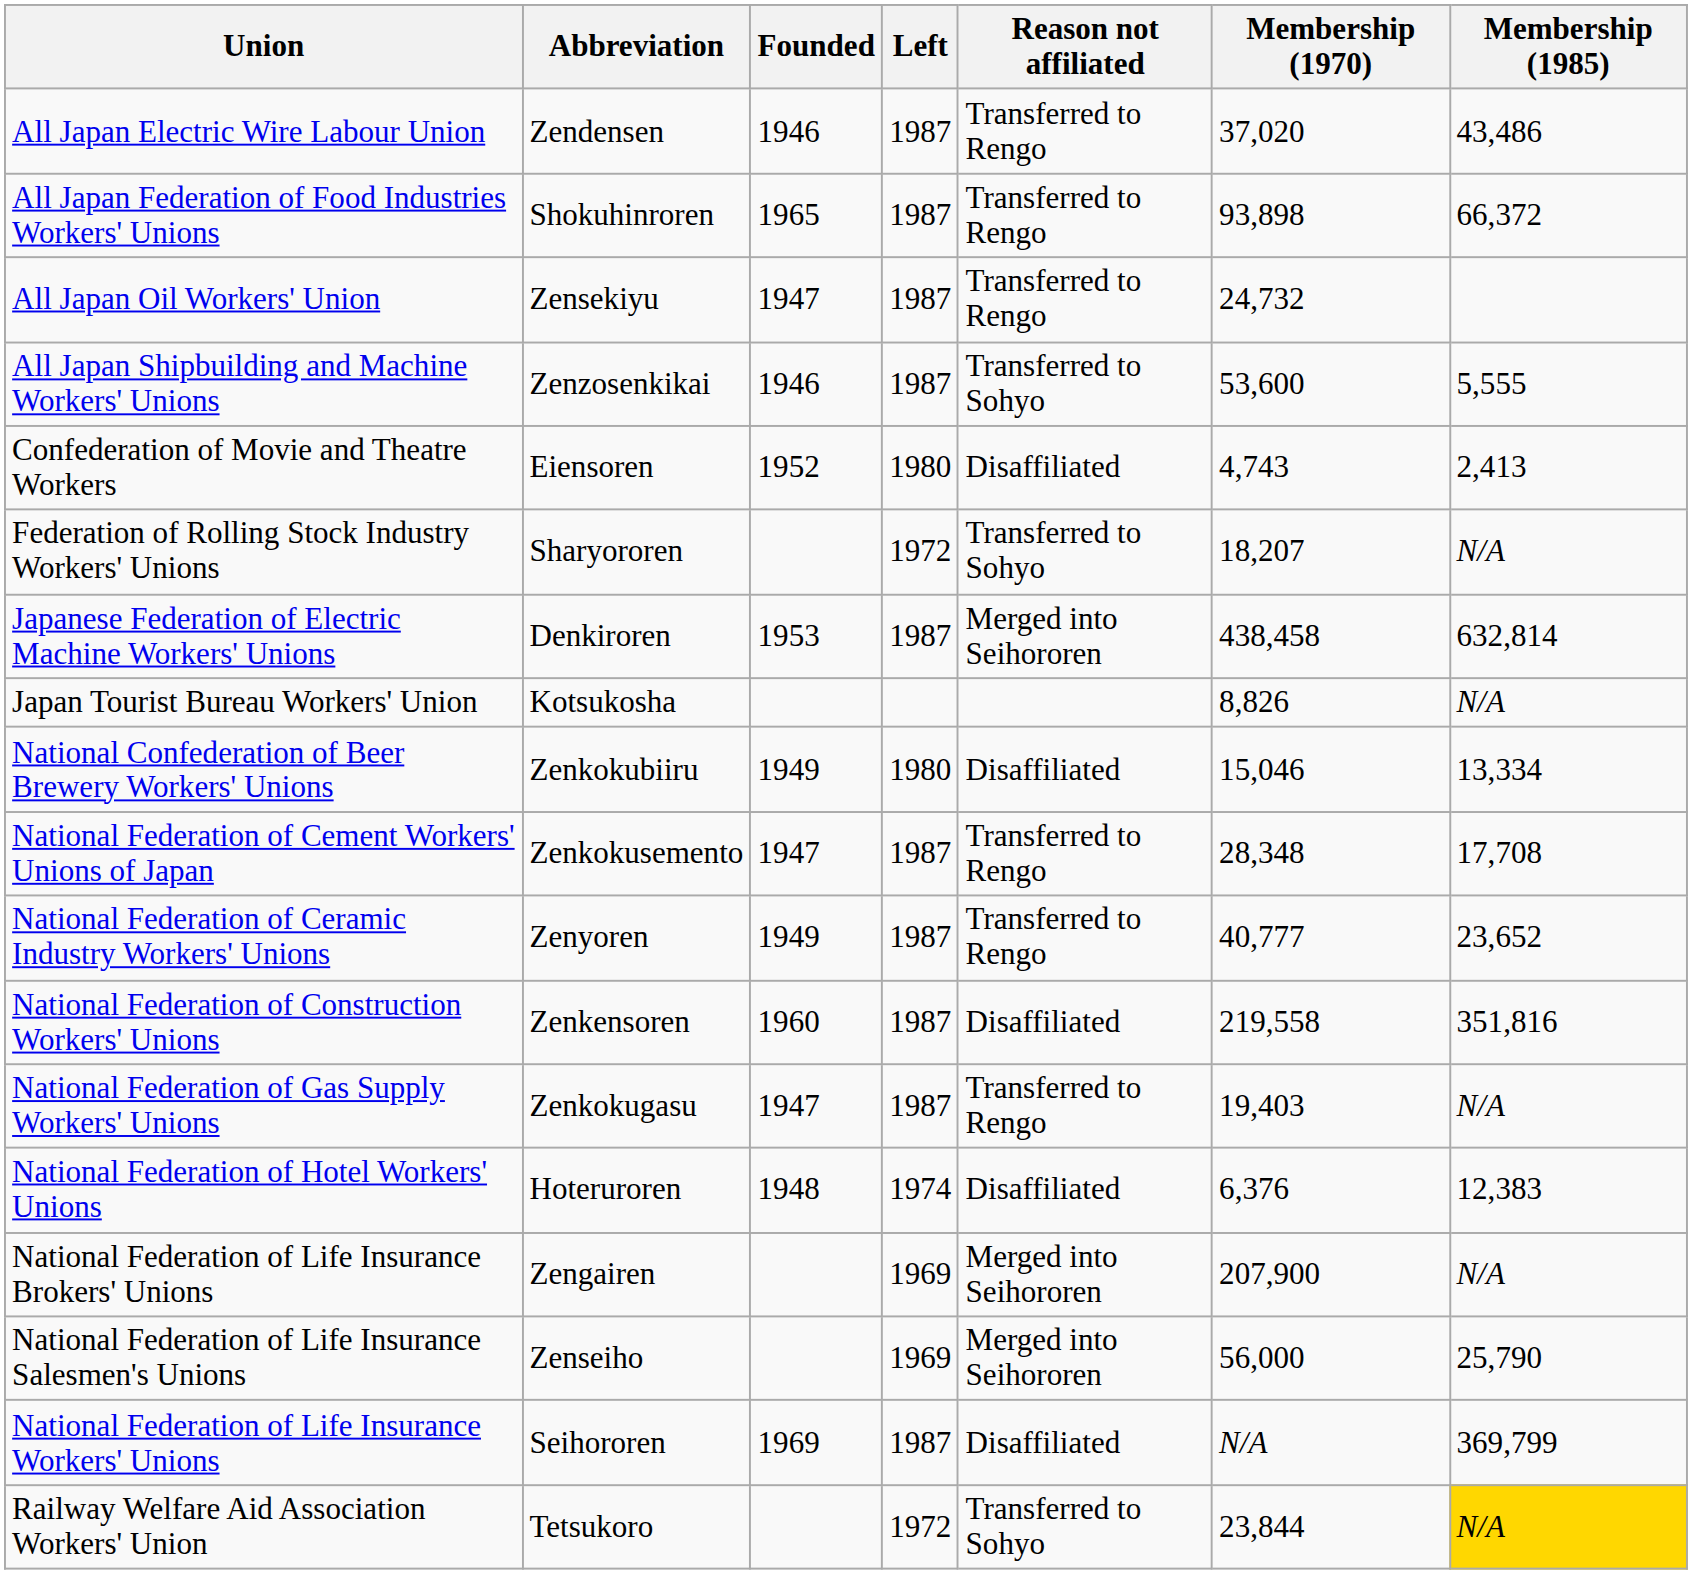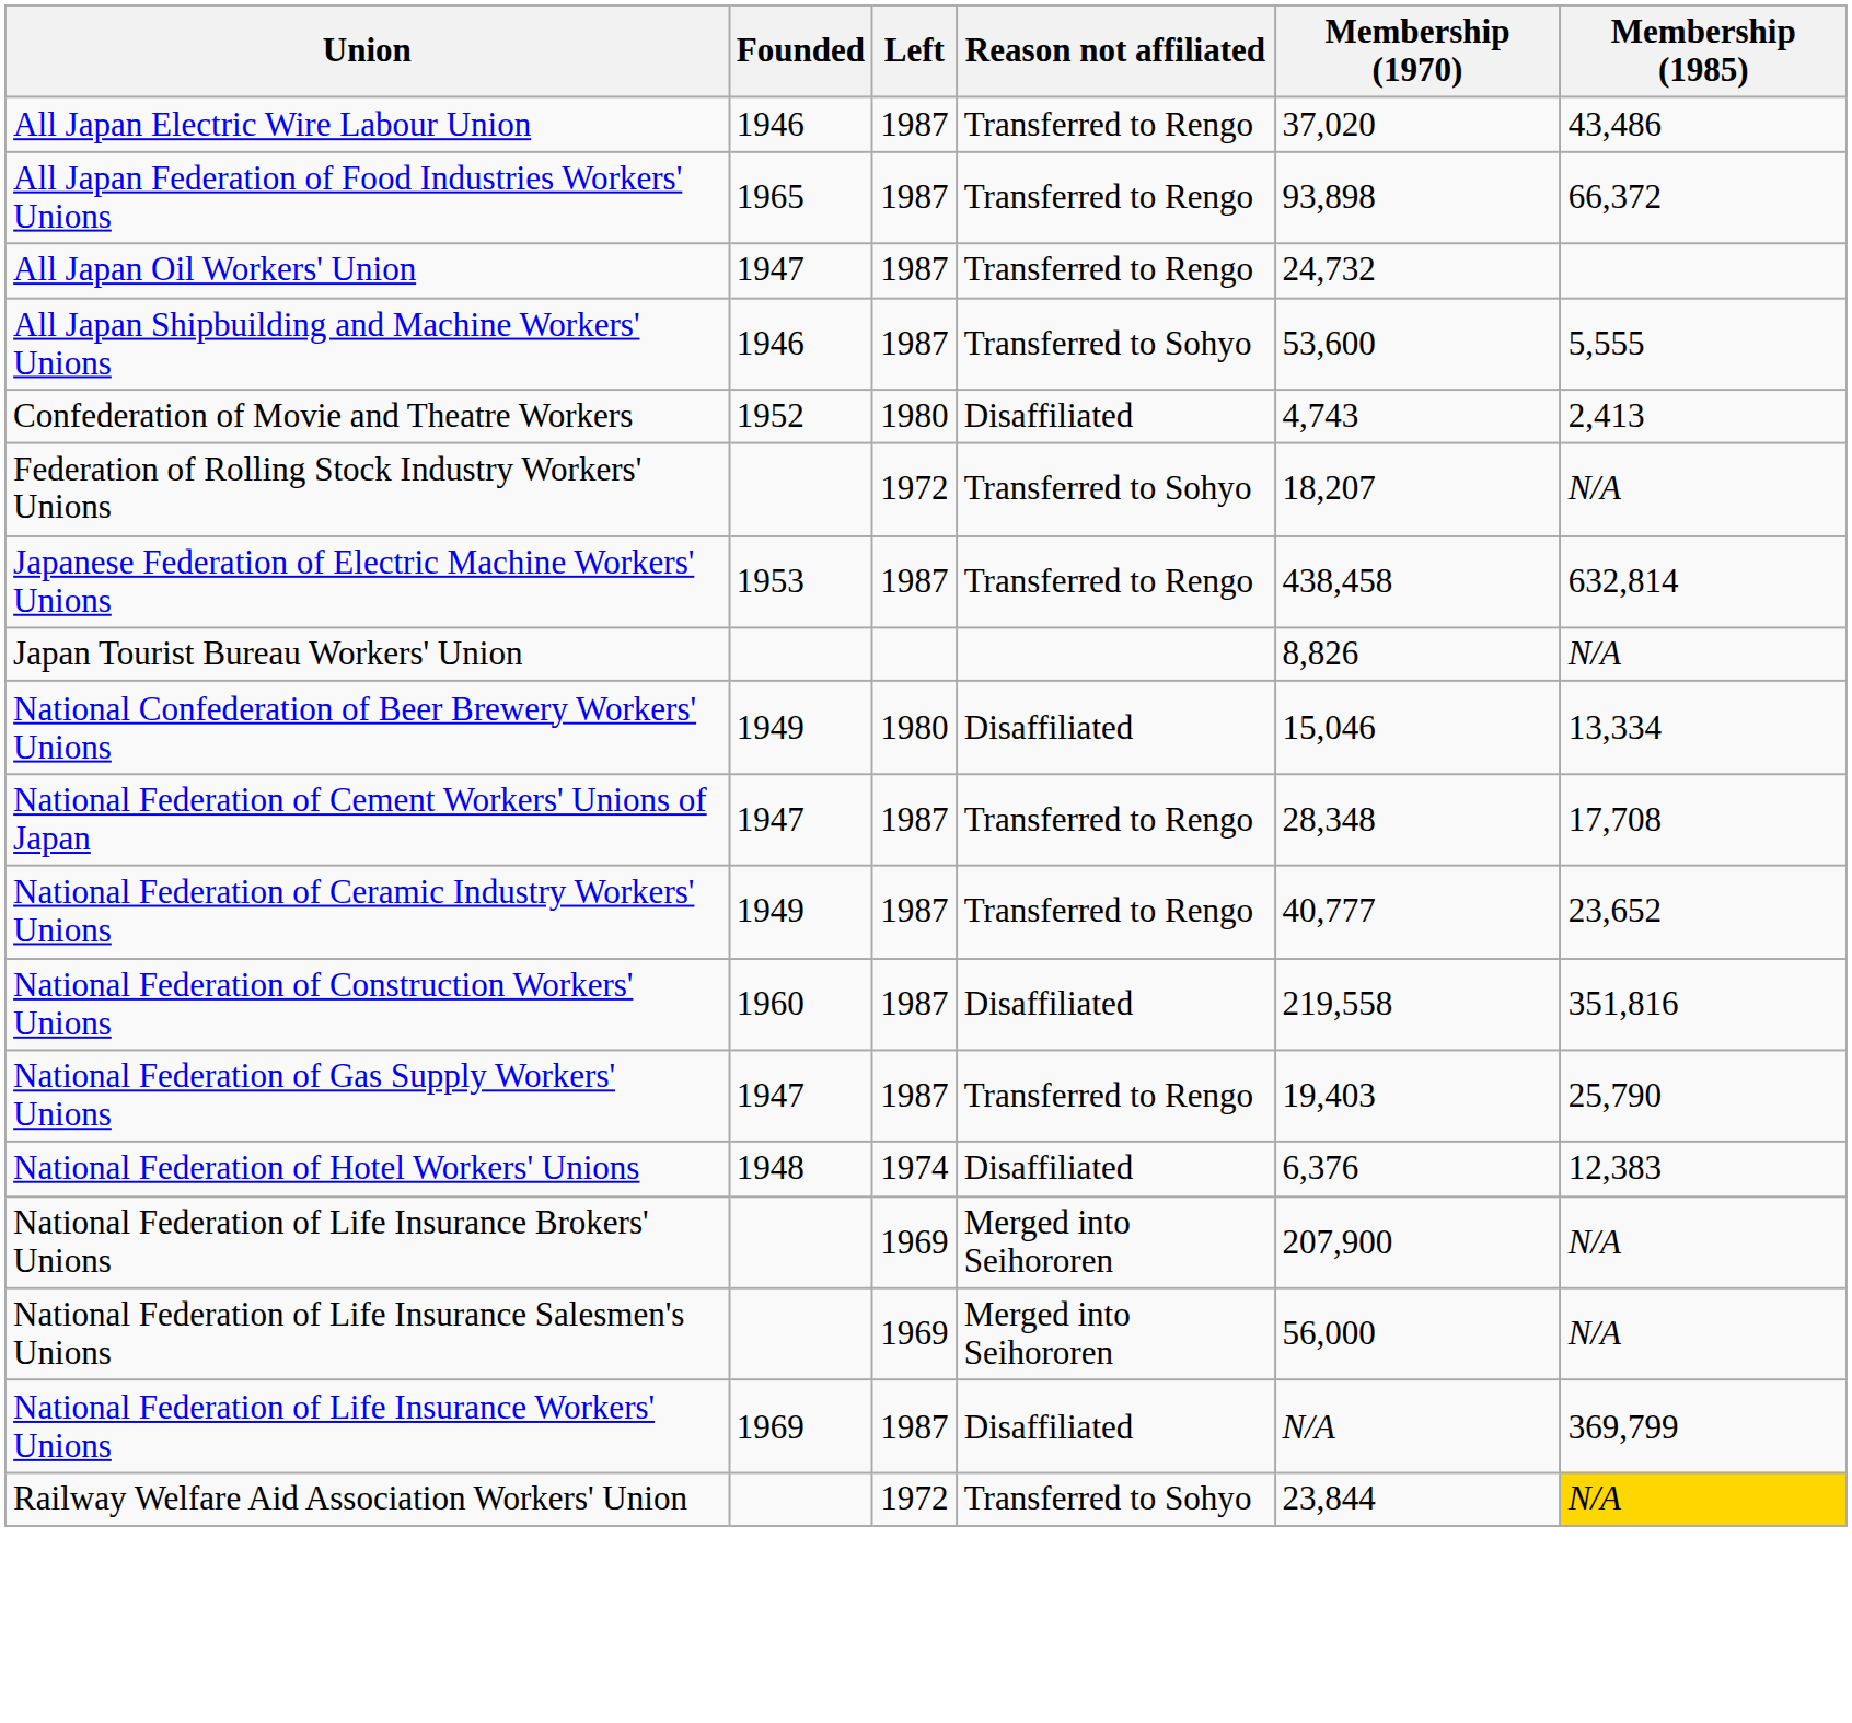- column: Abbreviation | Zendensen | Shokuhinroren | Zensekiyu | Zenzosenkikai | Eiensoren | Sharyororen | Denkiroren | Kotsukosha | Zenkokubiiru | Zenkokusemento | Zenyoren | Zenkensoren | Zenkokugasu | Hoteruroren | Zengairen | Zenseiho | Seihororen | Tetsukoro
Japanese Federation of Electric Machine Workers' Unions | Reason not affiliated: Merged into Seihororen -> Transferred to Rengo
National Federation of Gas Supply Workers' Unions | Membership (1985): N/A -> 25,790
National Federation of Life Insurance Salesmen's Unions | Membership (1985): 25,790 -> N/A
